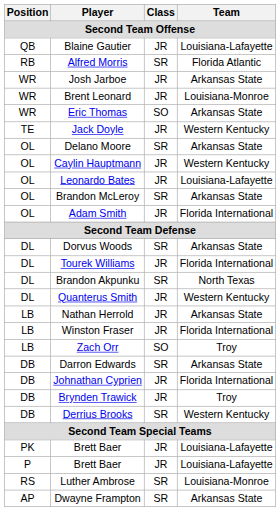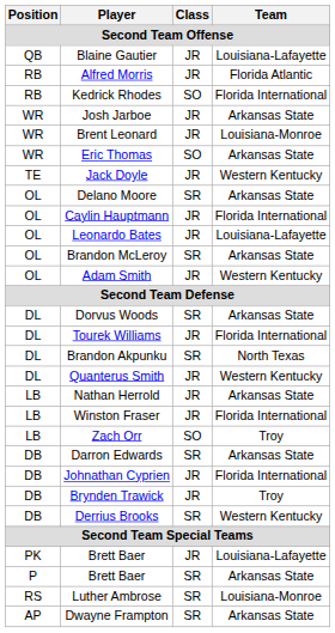Alfred Morris | Class: SR -> JR
+ row: RB | Kedrick Rhodes | SO | Florida International
Caylin Hauptmann | Team: Western Kentucky -> Florida International
Adam Smith | Team: Florida International -> Western Kentucky
P / Brett Baer | Class: JR -> SR
P / Brett Baer | Team: Louisiana-Lafayette -> Arkansas State
